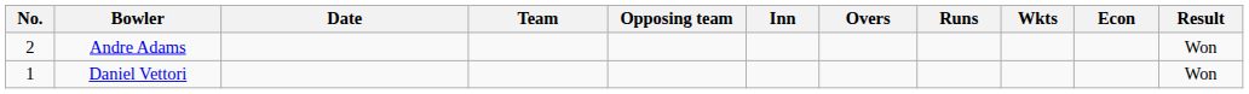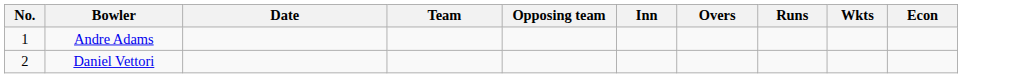- column: Result | Won | Won
Andre Adams | No.: 2 -> 1
Daniel Vettori | No.: 1 -> 2
